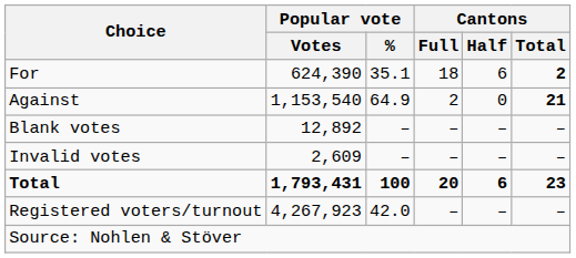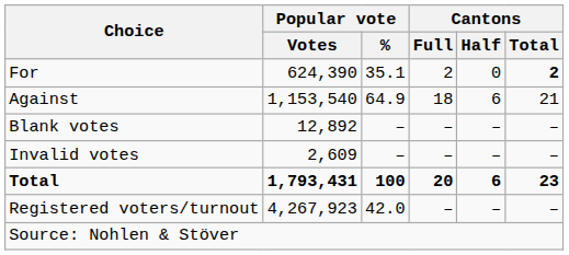For | Cantons / Full: 18 -> 2
For | Cantons / Half: 6 -> 0
Against | Cantons / Full: 2 -> 18
Against | Cantons / Half: 0 -> 6
Against | Cantons / Total: bold -> normal
